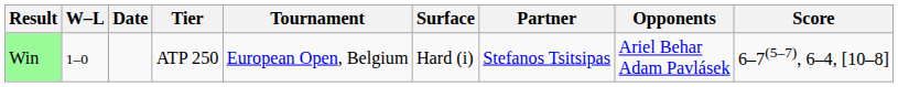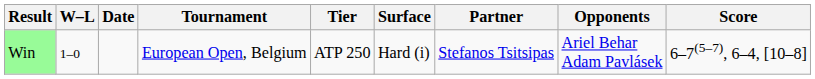columns swapped: Tournament <-> Tier
